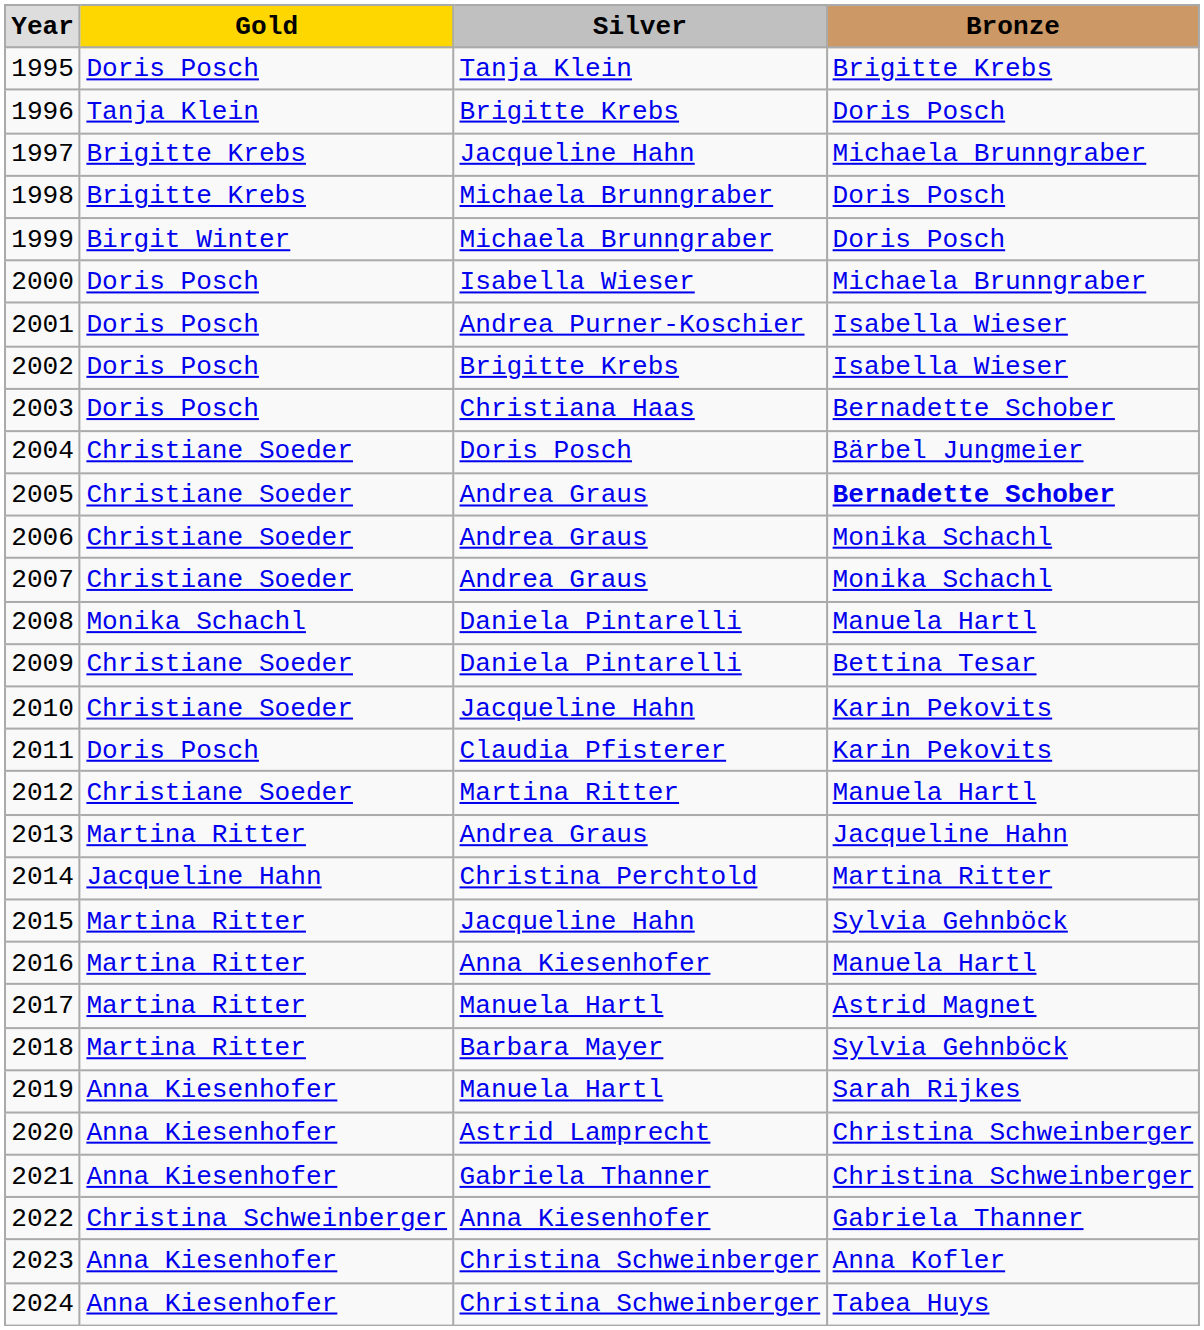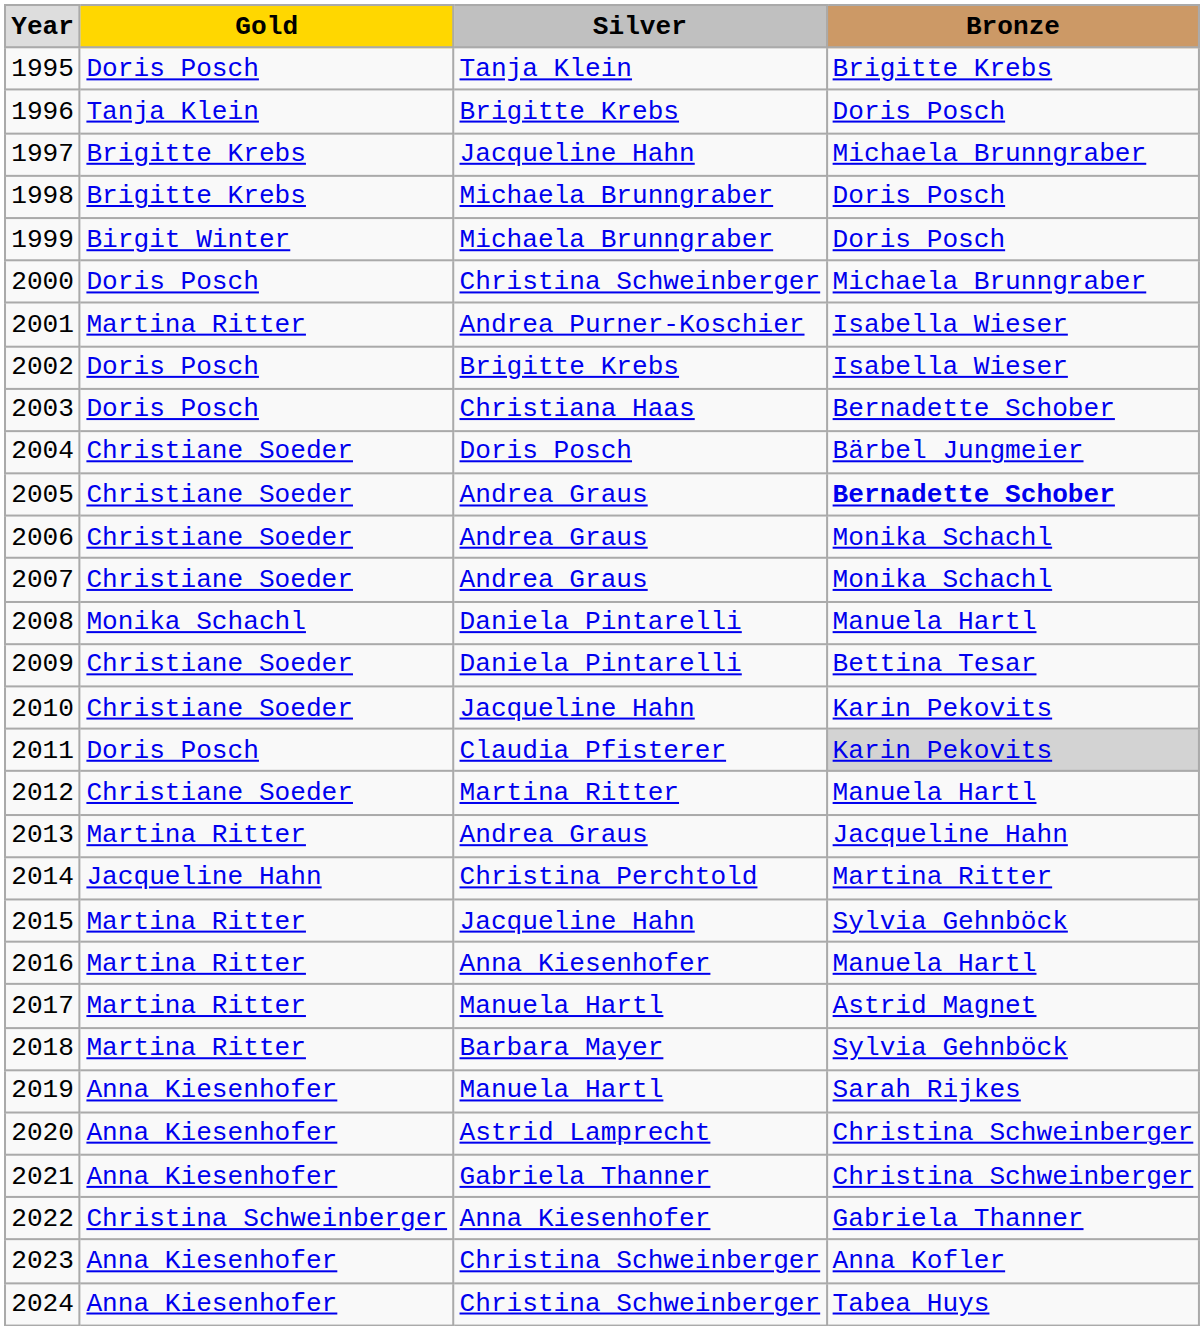2000 | column 3: Isabella Wieser -> Christina Schweinberger
2001 | column 2: Doris Posch -> Martina Ritter
2011 | column 4: no background -> lightgrey background
